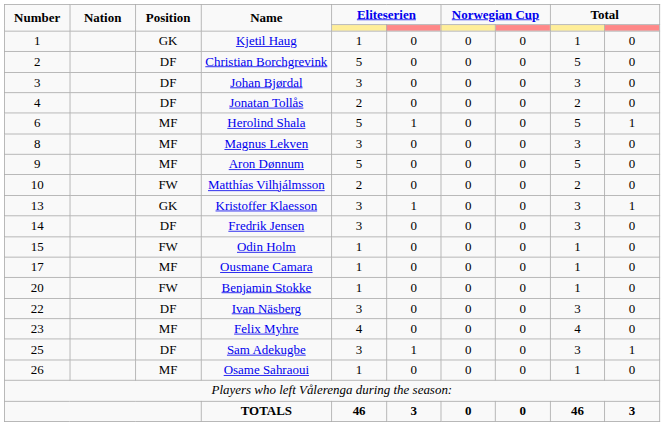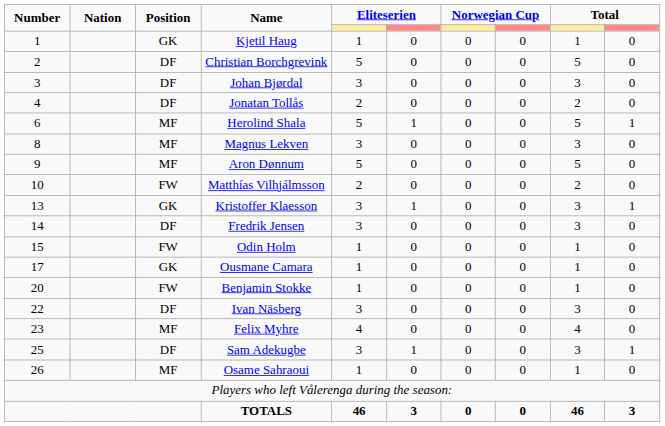Ousmane Camara | Position: MF -> GK
